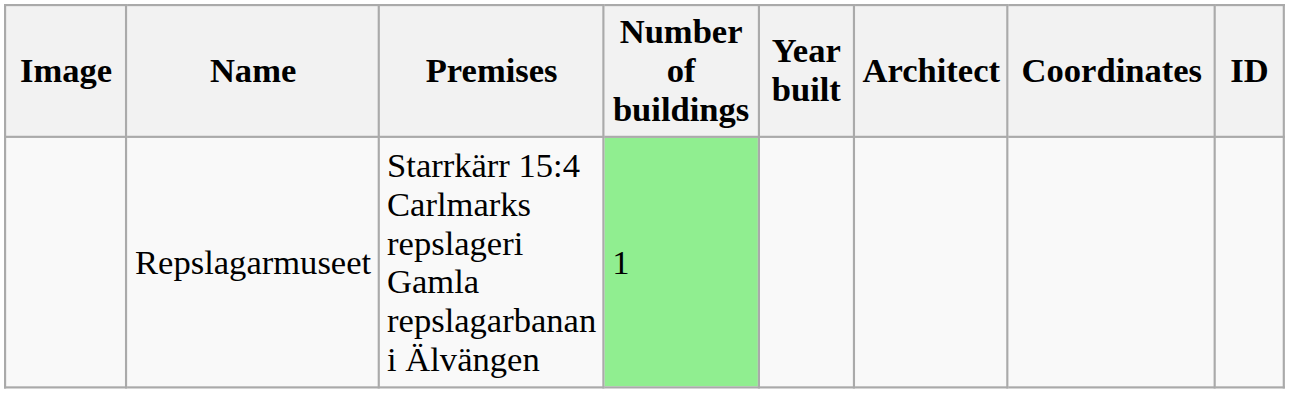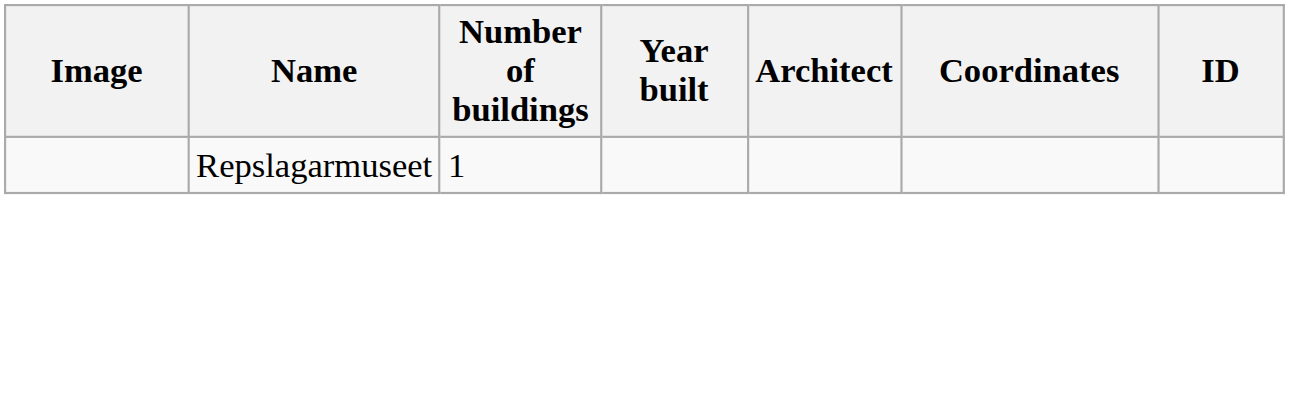- column: Premises | Starrkärr 15:4 Carlmarks repslageri Gamla repslagarbanan i Älvängen
Repslagarmuseet | Number of buildings: lightgreen background -> no background
